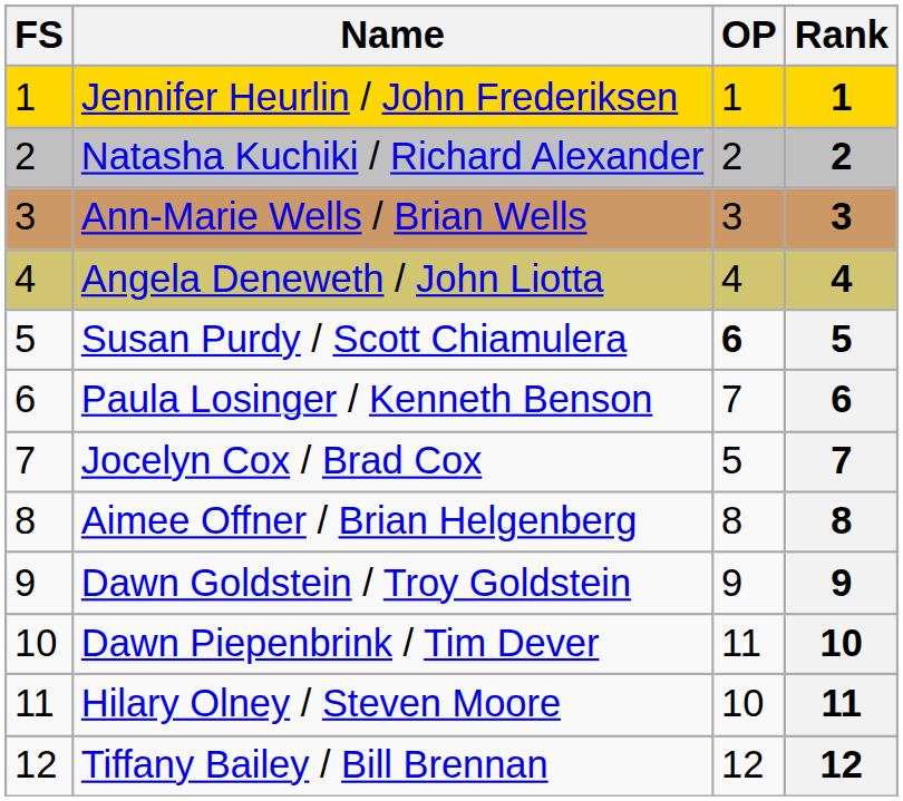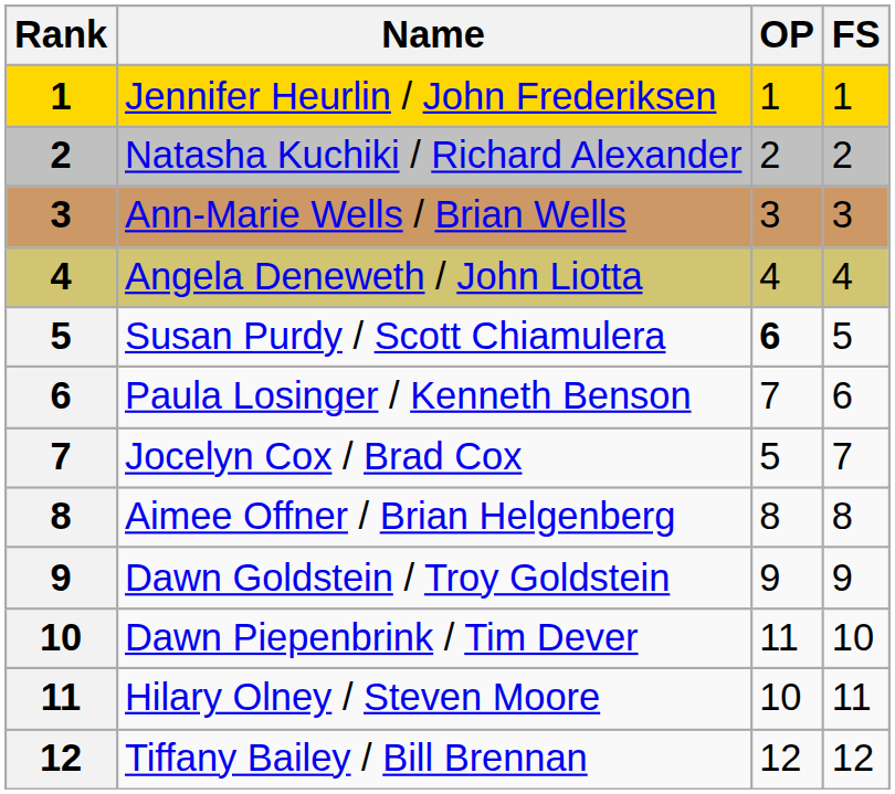columns swapped: Rank <-> FS
